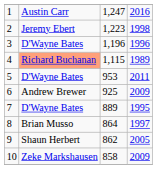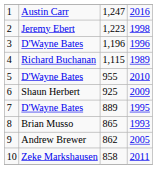4 | column 2: lightsalmon background -> no background
5 | column 3: 953 -> 955
5 | column 4: 2011 -> 2010
6 | column 2: Andrew Brewer -> Shaun Herbert
8 | column 3: 864 -> 865
8 | column 4: 1997 -> 1993
9 | column 2: Shaun Herbert -> Andrew Brewer
10 | column 4: 2009 -> 2011
